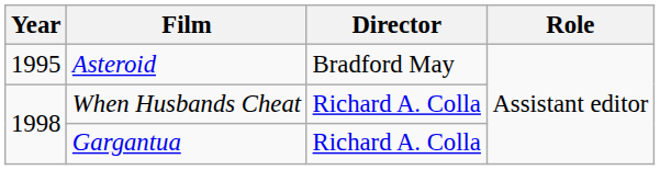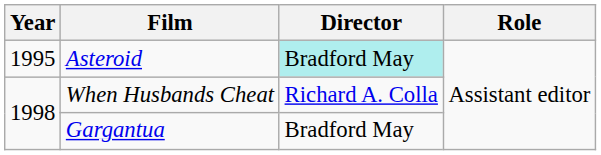Asteroid | Director: no background -> paleturquoise background
Gargantua | Director: Richard A. Colla -> Bradford May
